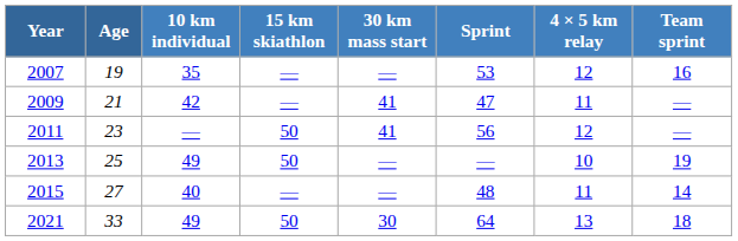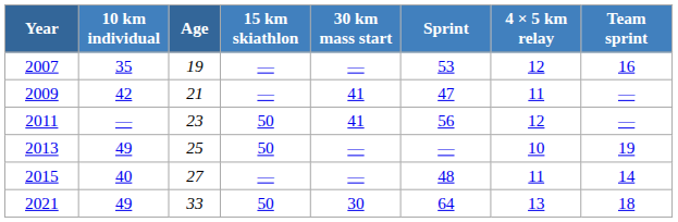columns swapped: Age <-> 10 km individual
